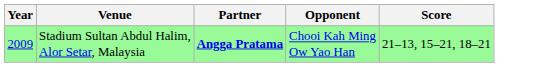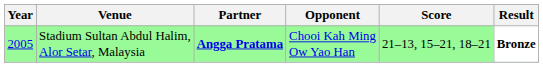+ column: Result | Bronze
Stadium Sultan Abdul Halim, Alor Setar, Malaysia | Year: 2009 -> 2005
